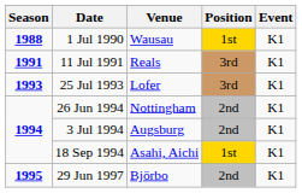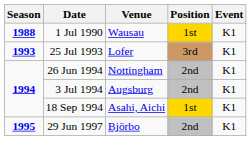- row: 1991 | 11 Jul 1991 | Reals | 3rd | K1
